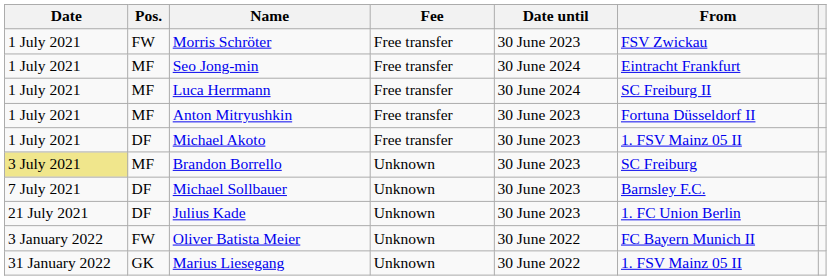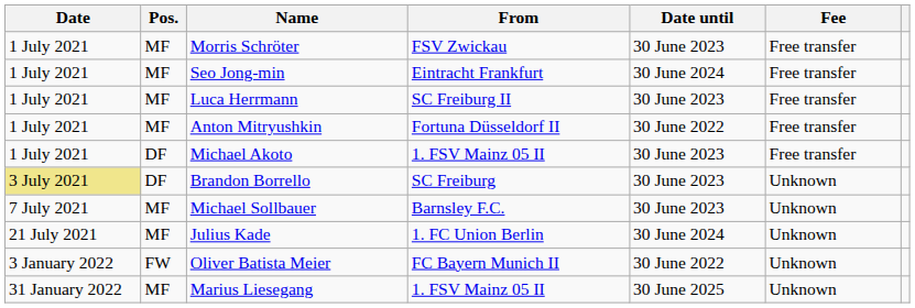columns swapped: From <-> Fee
Morris Schröter | Pos.: FW -> MF
Luca Herrmann | Date until: 30 June 2024 -> 30 June 2023
Anton Mitryushkin | Date until: 30 June 2023 -> 30 June 2022
Brandon Borrello | Pos.: MF -> DF
Michael Sollbauer | Pos.: DF -> MF
Julius Kade | Pos.: DF -> MF
Julius Kade | Date until: 30 June 2023 -> 30 June 2024
Marius Liesegang | Pos.: GK -> MF
Marius Liesegang | Date until: 30 June 2022 -> 30 June 2025
